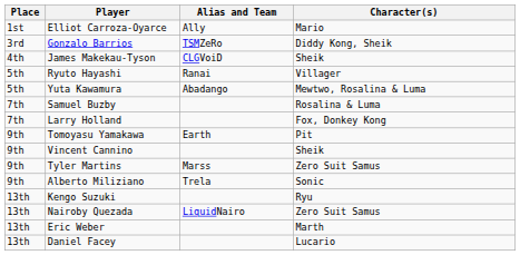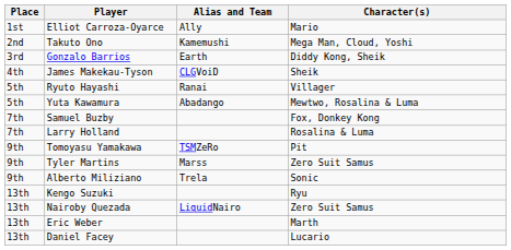+ row: 2nd | Takuto Ono | Kamemushi | Mega Man, Cloud, Yoshi
Gonzalo Barrios | Alias and Team: TSMZeRo -> Earth
Samuel Buzby | Character(s): Rosalina & Luma -> Fox, Donkey Kong
Larry Holland | Character(s): Fox, Donkey Kong -> Rosalina & Luma
Tomoyasu Yamakawa | Alias and Team: Earth -> TSMZeRo
- row: 9th | Vincent Cannino | Sheik
